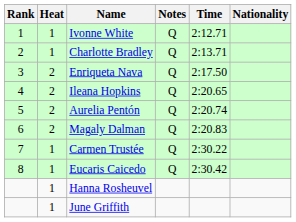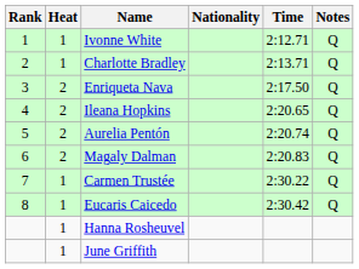columns swapped: Nationality <-> Notes
